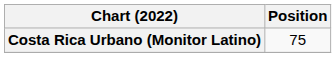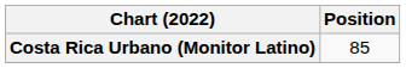Costa Rica Urbano (Monitor Latino) | Position: 75 -> 85
